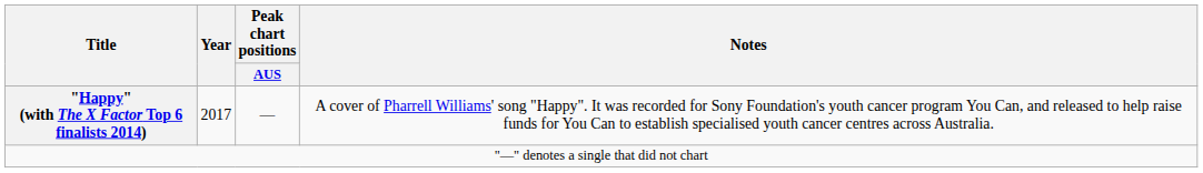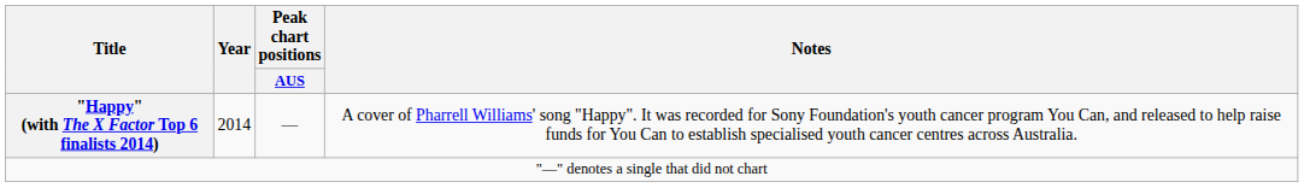"Happy" (with The X Factor Top 6 finalists 2014) | Year: 2017 -> 2014
